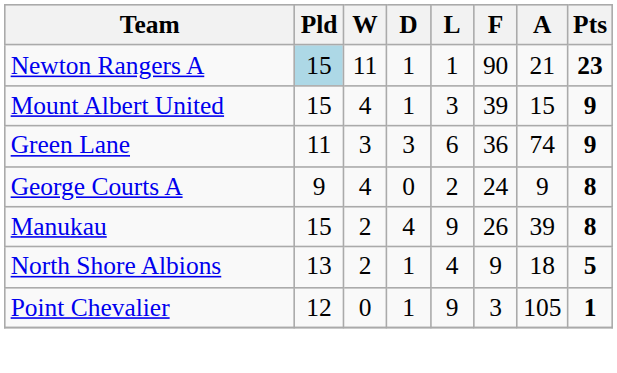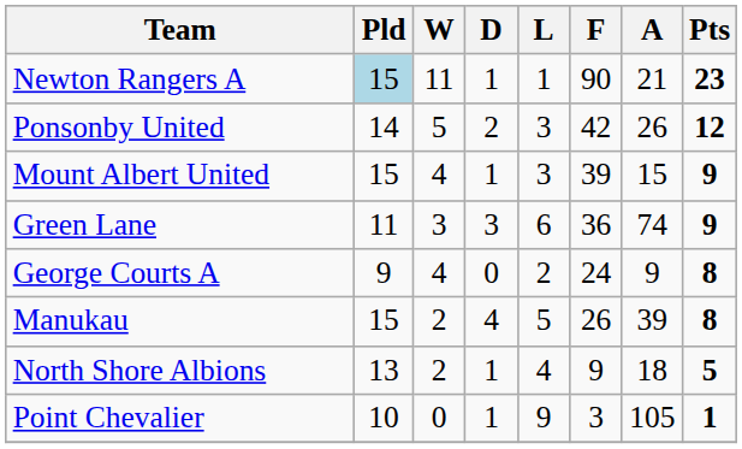+ row: Ponsonby United | 14 | 5 | 2 | 3 | 42 | 26 | 12
Manukau | L: 9 -> 5
Point Chevalier | Pld: 12 -> 10
